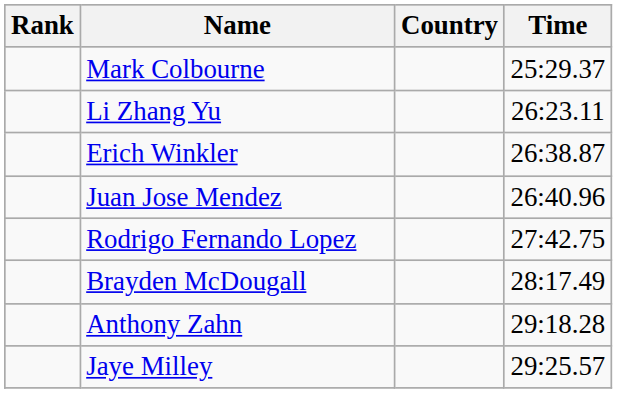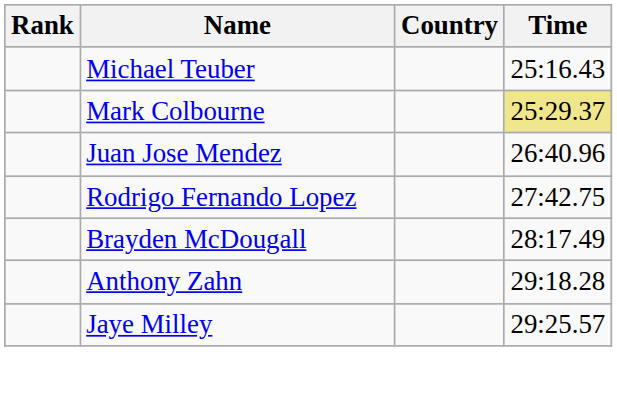+ row: Michael Teuber | 25:16.43
Mark Colbourne | Time: no background -> khaki background
- row: Li Zhang Yu | 26:23.11
- row: Erich Winkler | 26:38.87
